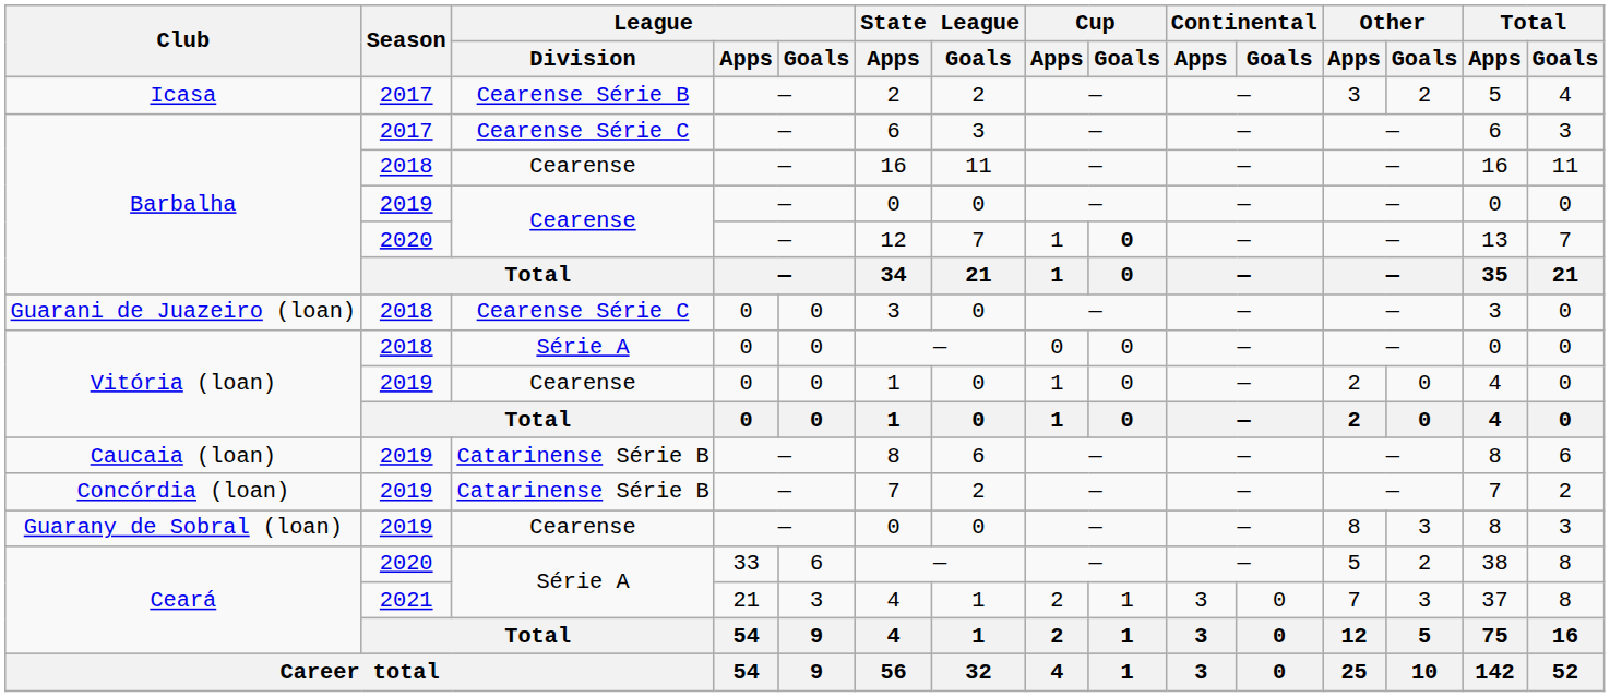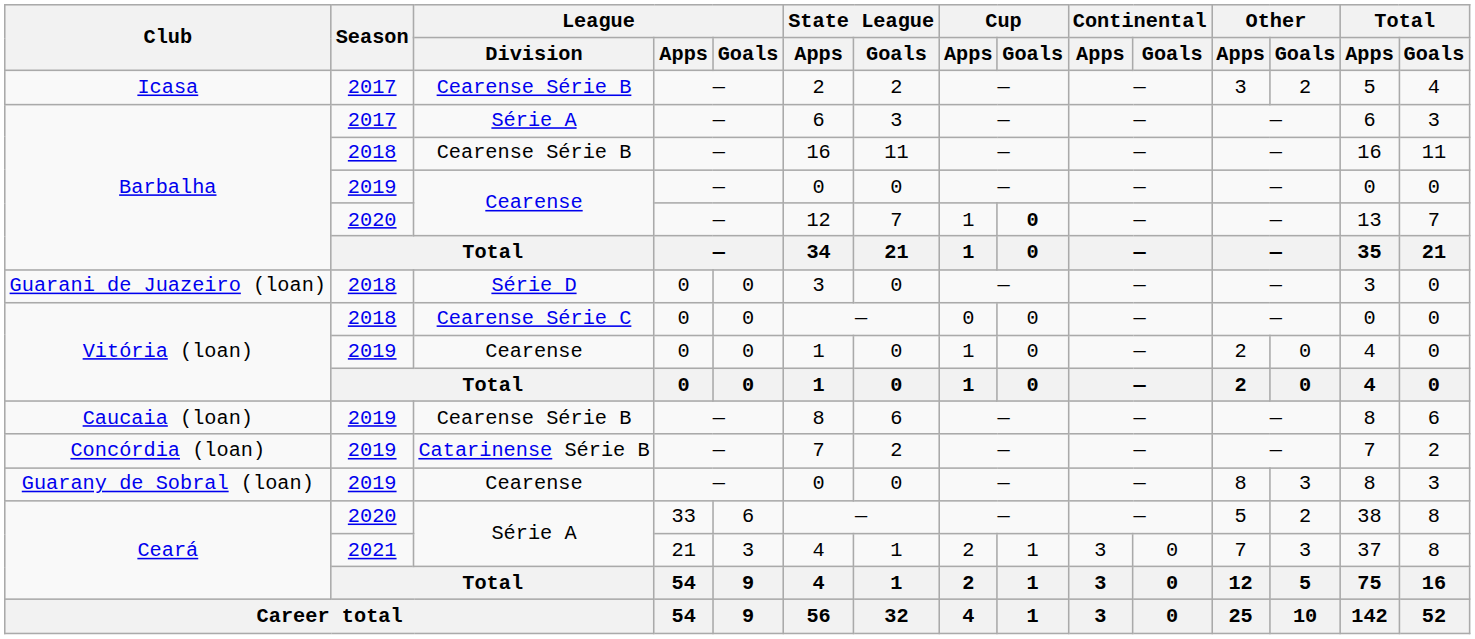Barbalha / 2017 | League / Division: Cearense Série C -> Série A
Barbalha / 2018 | League / Division: Cearense -> Cearense Série B
Guarani de Juazeiro (loan) | League / Division: Cearense Série C -> Série D
Vitória (loan) / 2018 | League / Division: Série A -> Cearense Série C
Caucaia (loan) | League / Division: Catarinense Série B -> Cearense Série B
